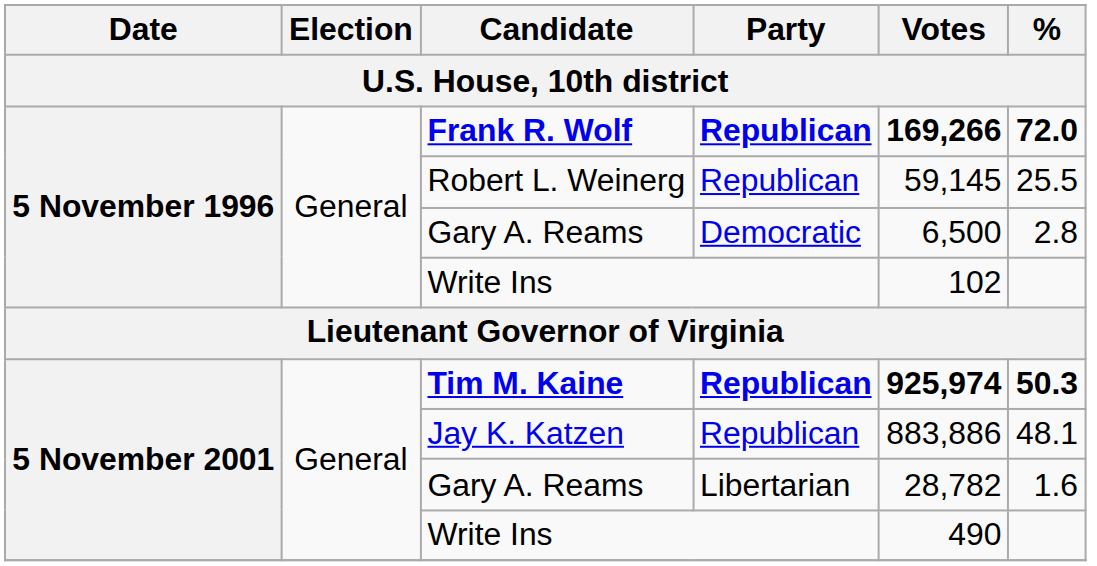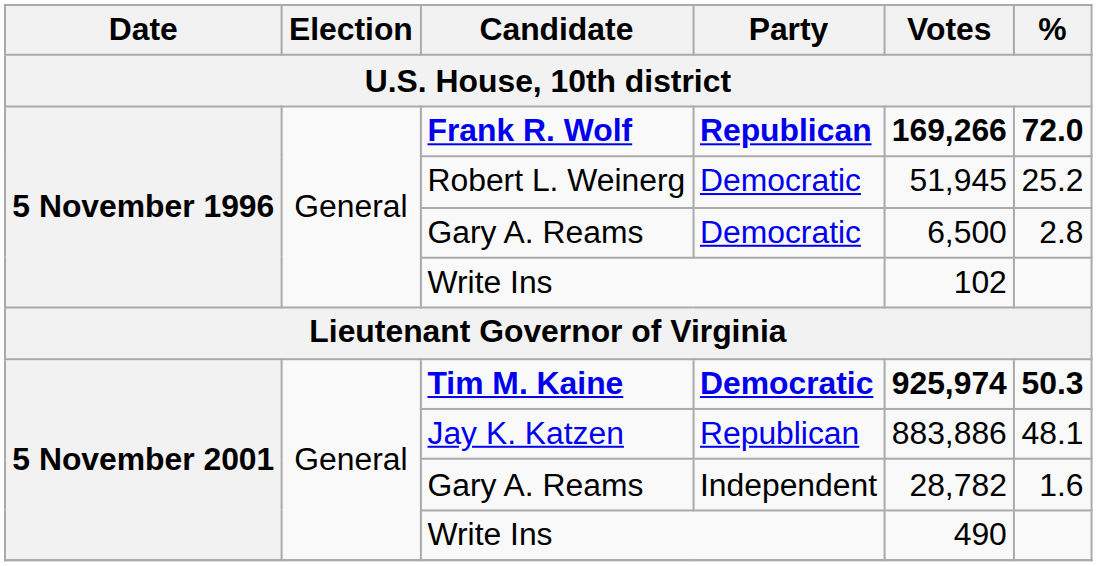Robert L. Weinerg | Party: Republican -> Democratic
Robert L. Weinerg | Votes: 59,145 -> 51,945
Robert L. Weinerg | %: 25.5 -> 25.2
Tim M. Kaine | Party: Republican -> Democratic
5 November 2001 / Gary A. Reams | Party: Libertarian -> Independent
